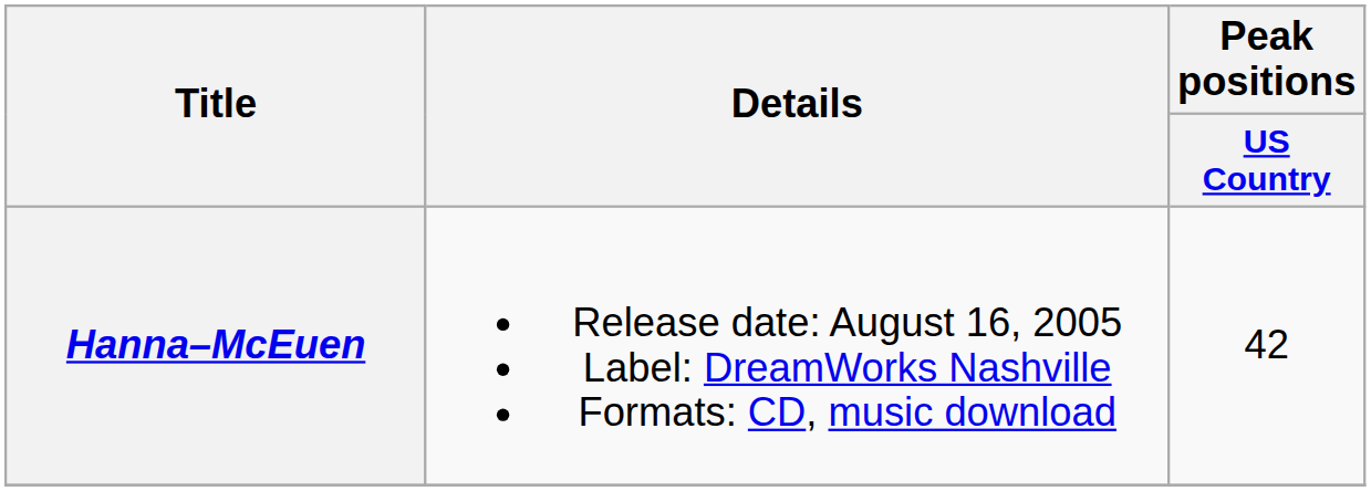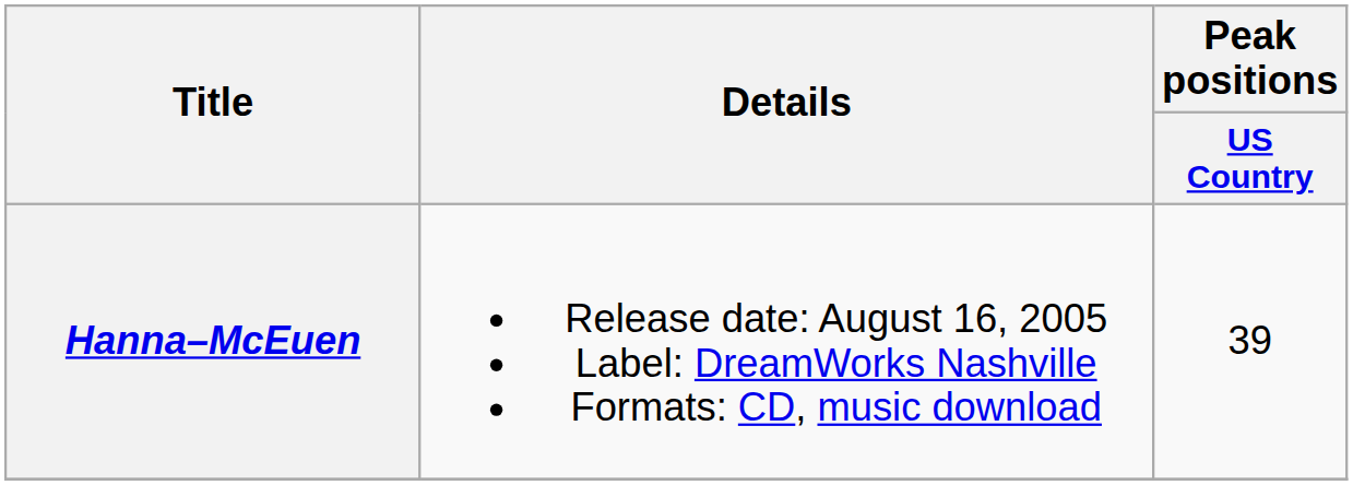Hanna–McEuen | Peak positions / US Country: 42 -> 39
